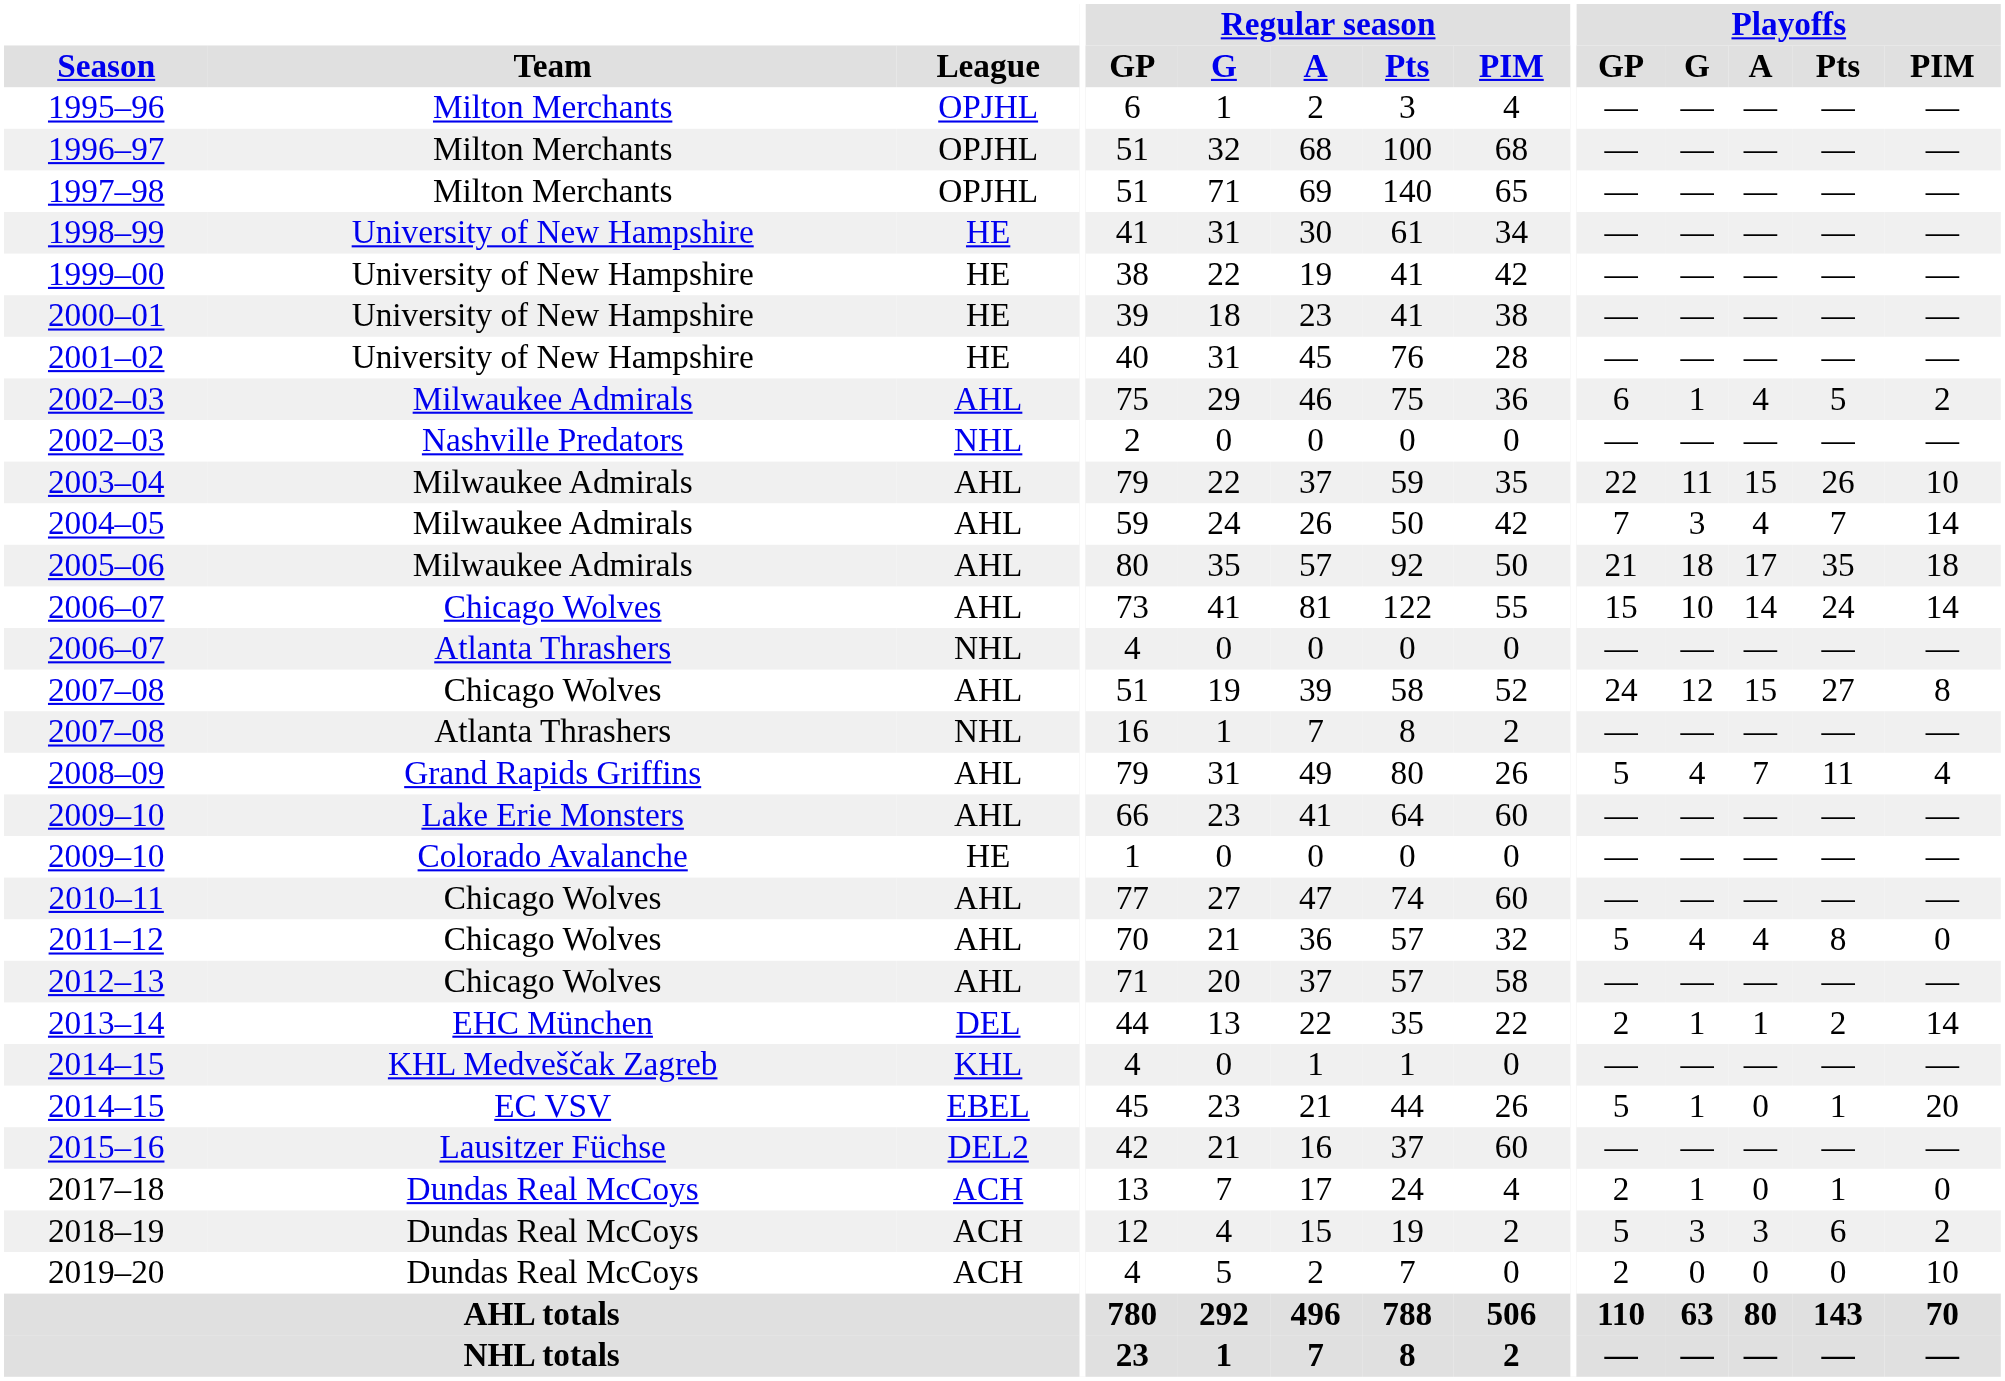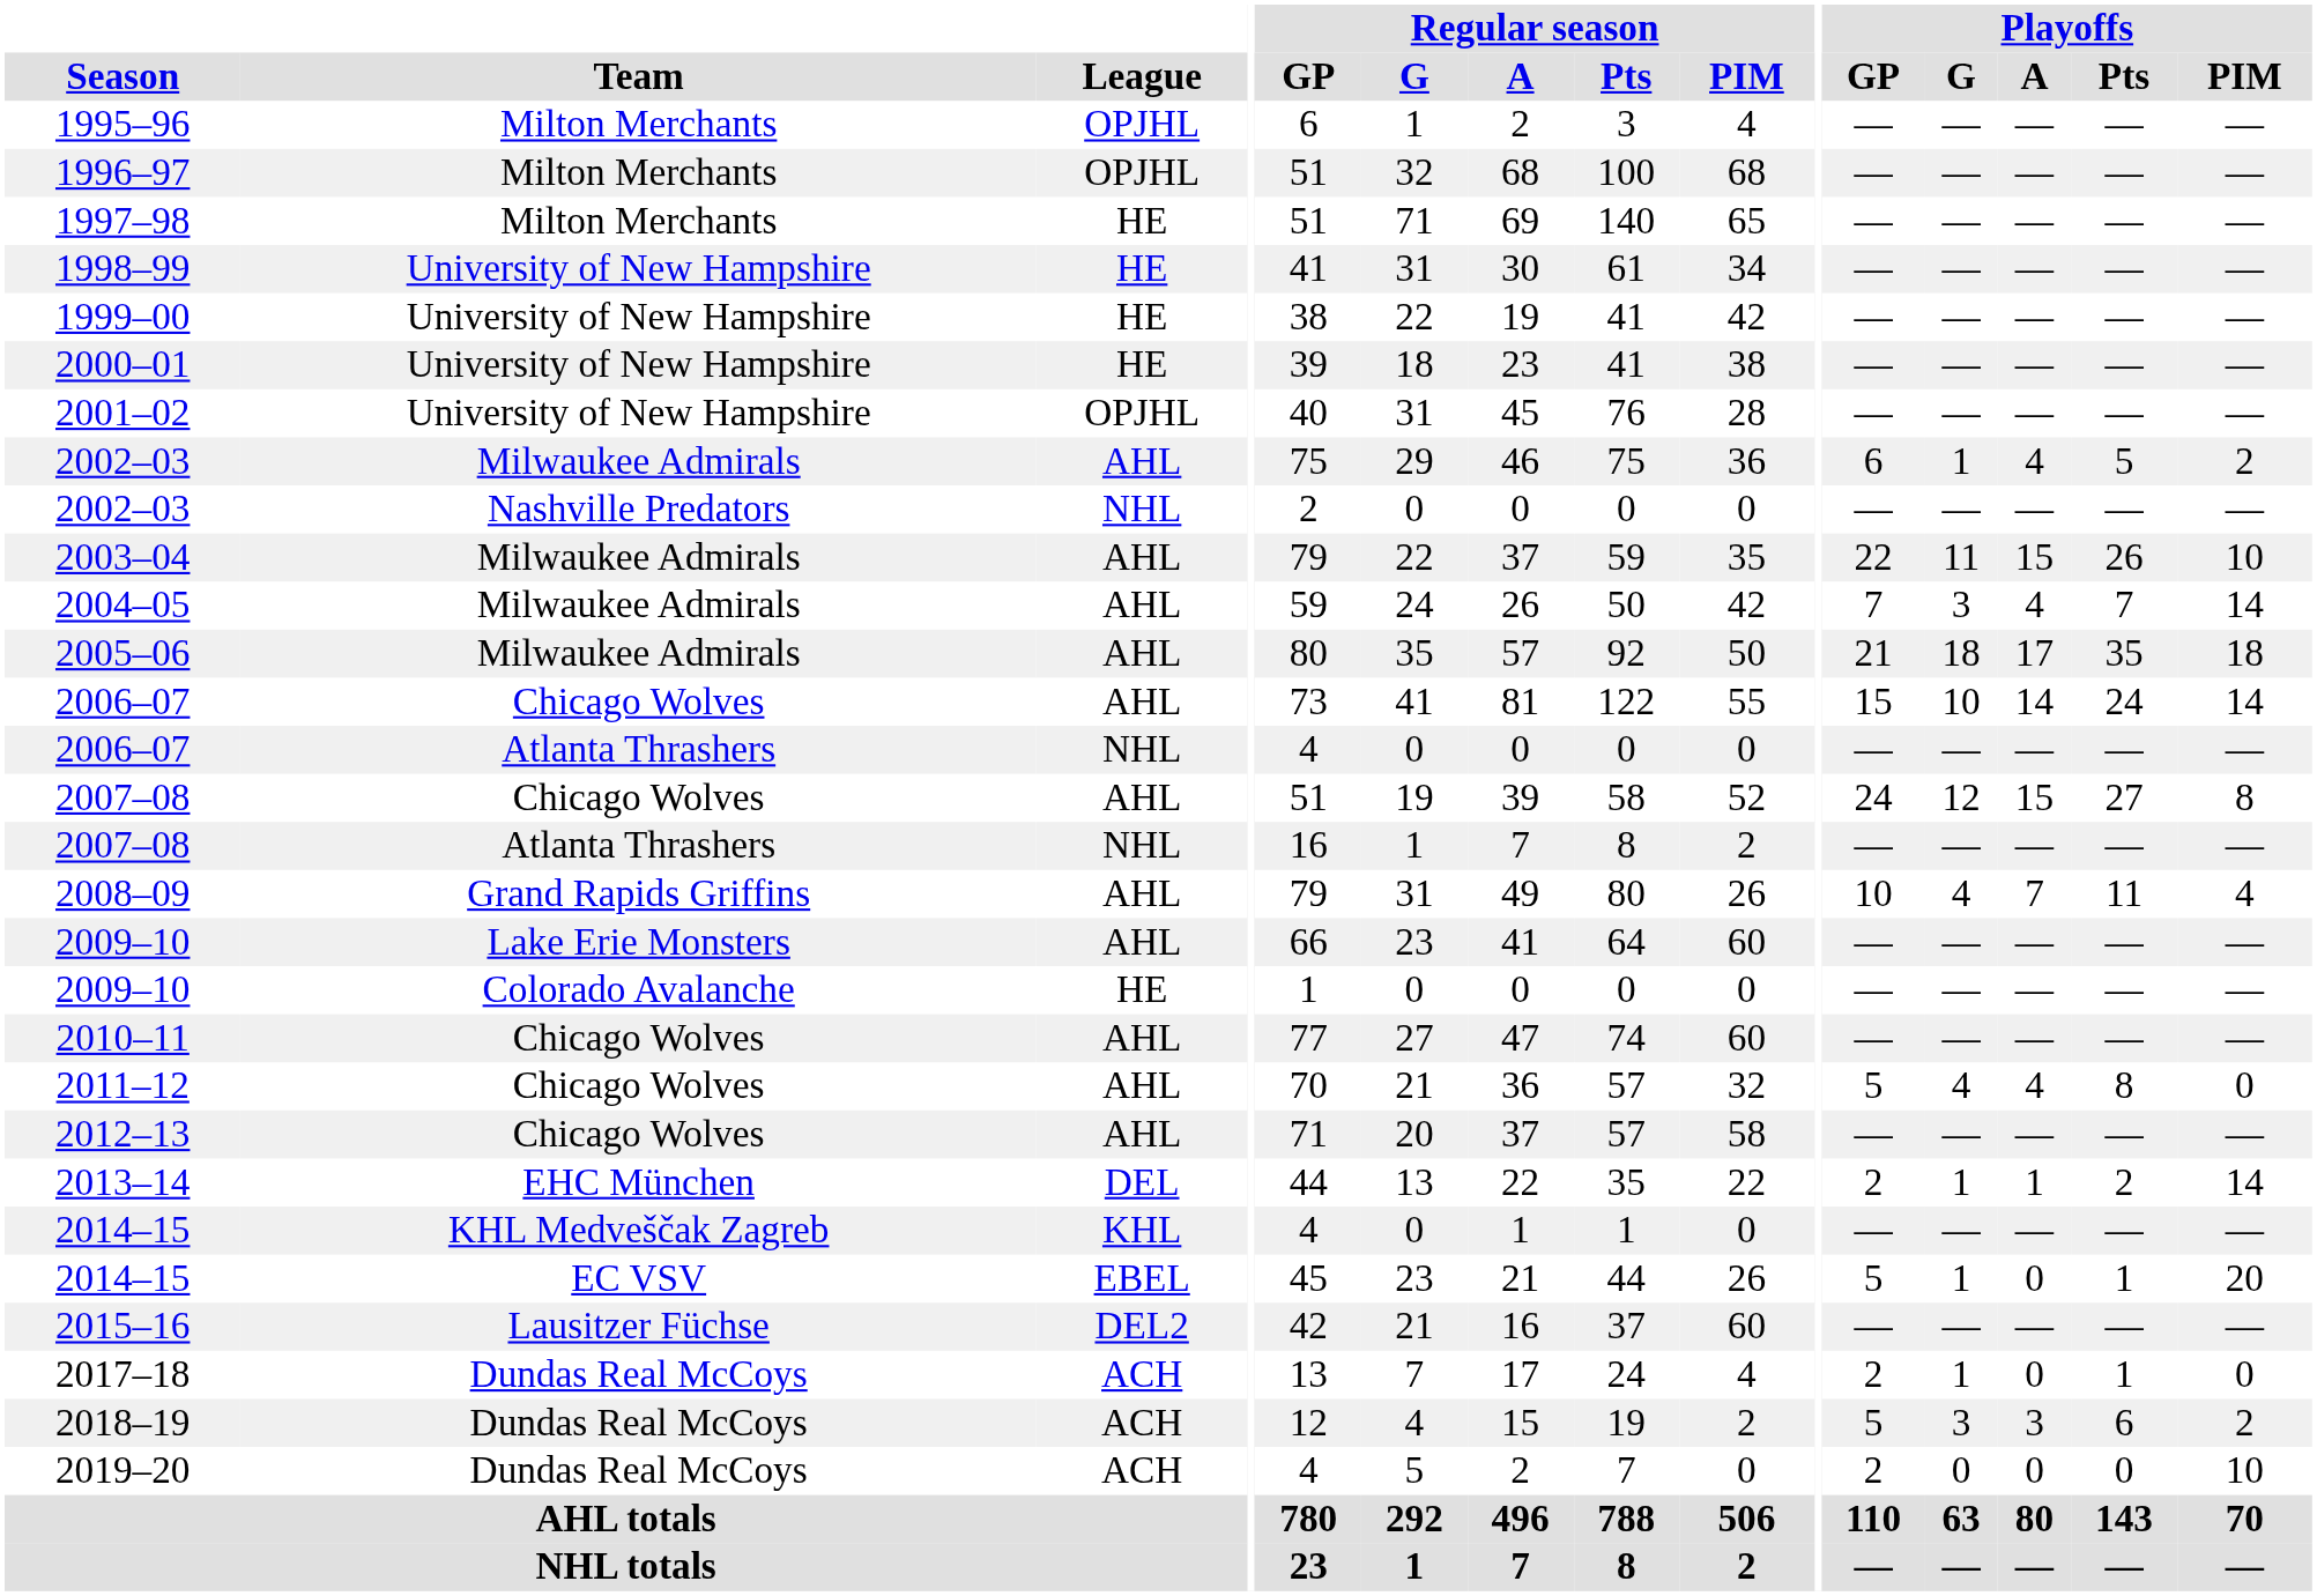1997–98 | League: OPJHL -> HE
2001–02 | League: HE -> OPJHL
2008–09 | Playoffs / GP: 5 -> 10
